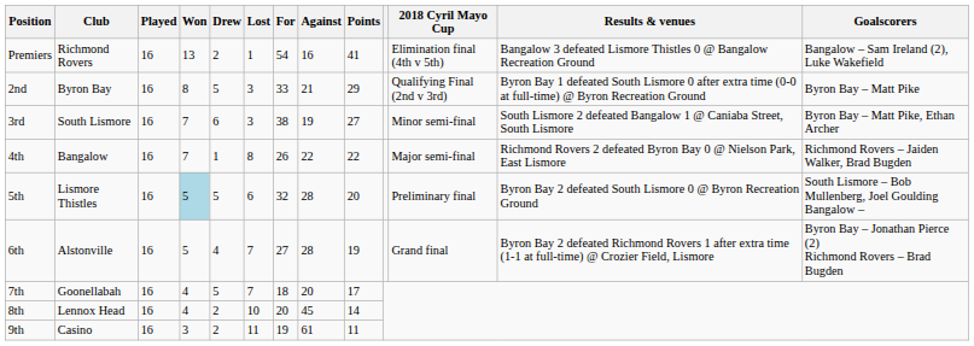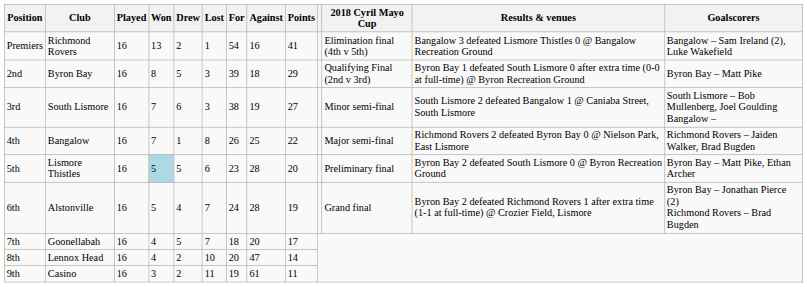2nd | For: 33 -> 39
2nd | Against: 21 -> 18
3rd | Goalscorers: Byron Bay – Matt Pike, Ethan Archer -> South Lismore – Bob Mullenberg, Joel Goulding Bangalow –
4th | Against: 22 -> 25
5th | For: 32 -> 23
5th | Goalscorers: South Lismore – Bob Mullenberg, Joel Goulding Bangalow – -> Byron Bay – Matt Pike, Ethan Archer
6th | For: 27 -> 24
8th | Against: 45 -> 47
